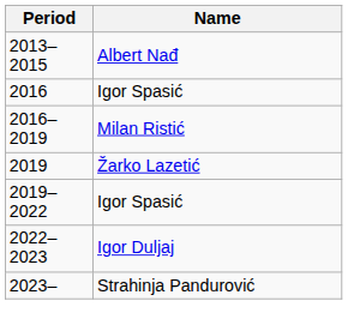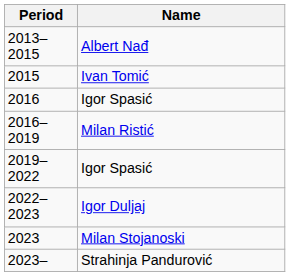+ row: 2015 | Ivan Tomić
- row: 2019 | Žarko Lazetić
+ row: 2023 | Milan Stojanoski
